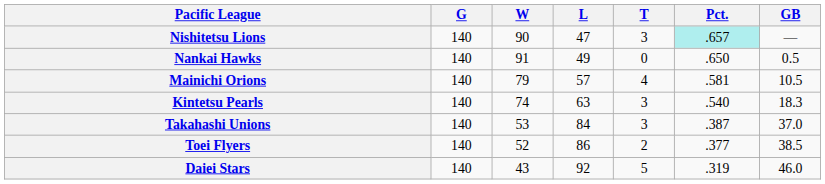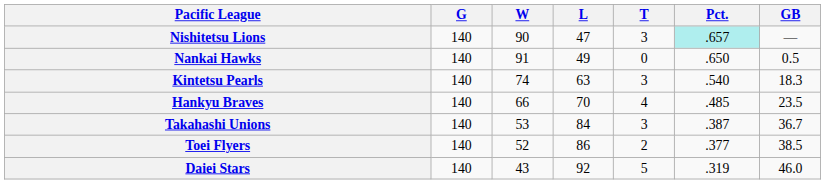- row: Mainichi Orions | 140 | 79 | 57 | 4 | .581 | 10.5
+ row: Hankyu Braves | 140 | 66 | 70 | 4 | .485 | 23.5
Takahashi Unions | GB: 37.0 -> 36.7
